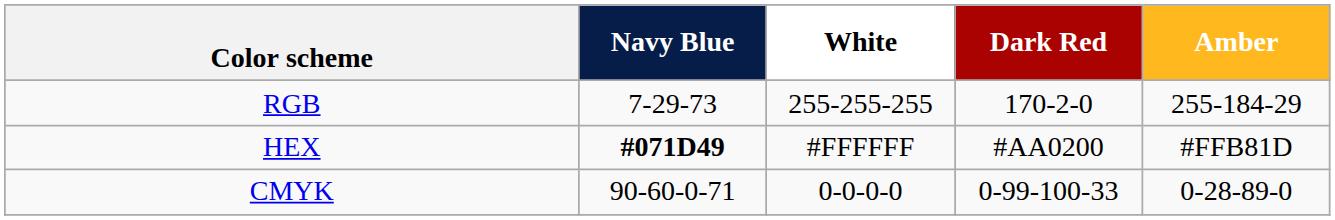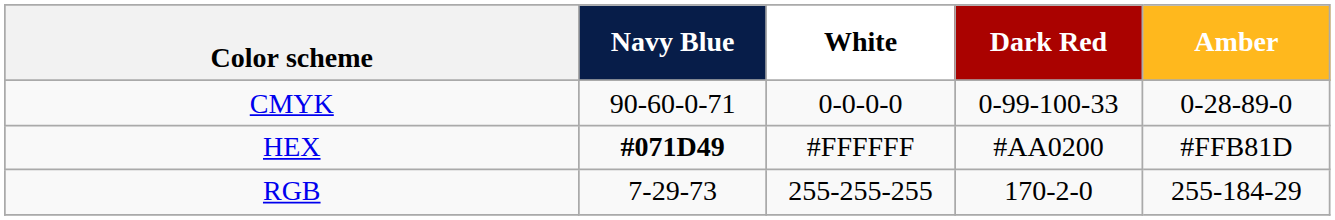rows swapped: CMYK <-> RGB
